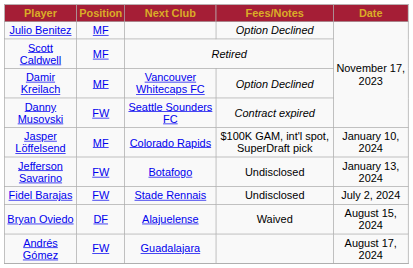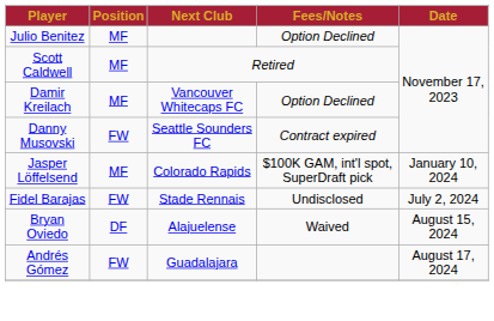- row: Jefferson Savarino | FW | Botafogo | Undisclosed | January 13, 2024
